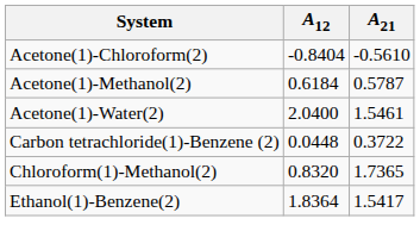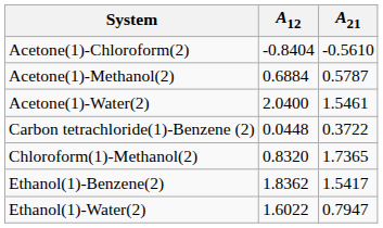Acetone(1)-Methanol(2) | A12: 0.6184 -> 0.6884
Ethanol(1)-Benzene(2) | A12: 1.8364 -> 1.8362
+ row: Ethanol(1)-Water(2) | 1.6022 | 0.7947
